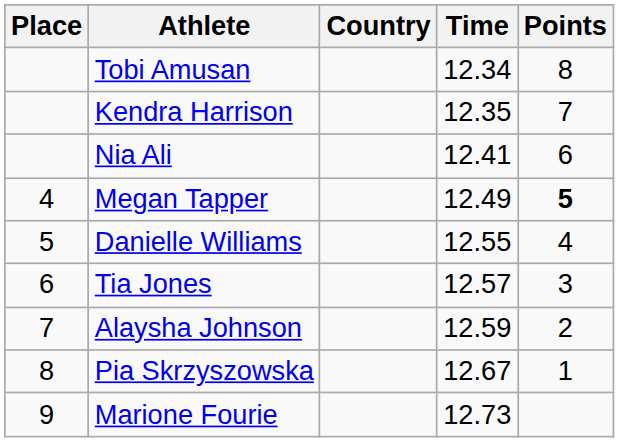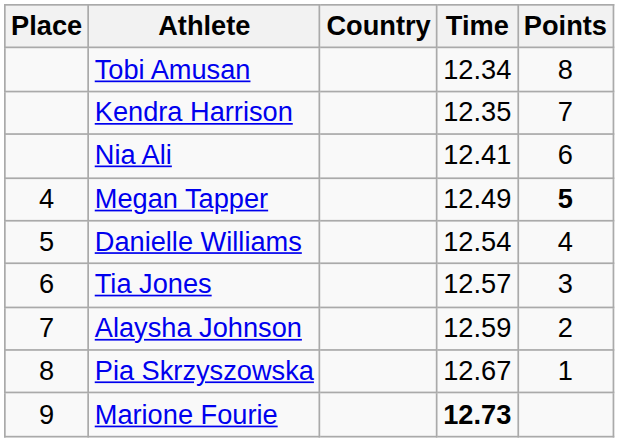Danielle Williams | Time: 12.55 -> 12.54
Marione Fourie | Time: normal -> bold
